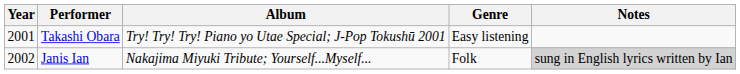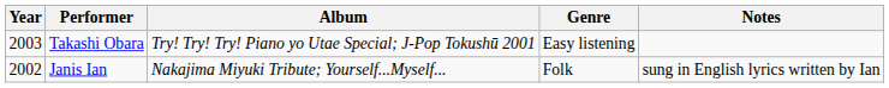Takashi Obara | Year: 2001 -> 2003
Janis Ian | Notes: lightgrey background -> no background
